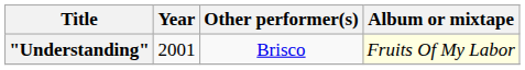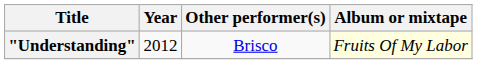"Understanding" | Year: 2001 -> 2012
